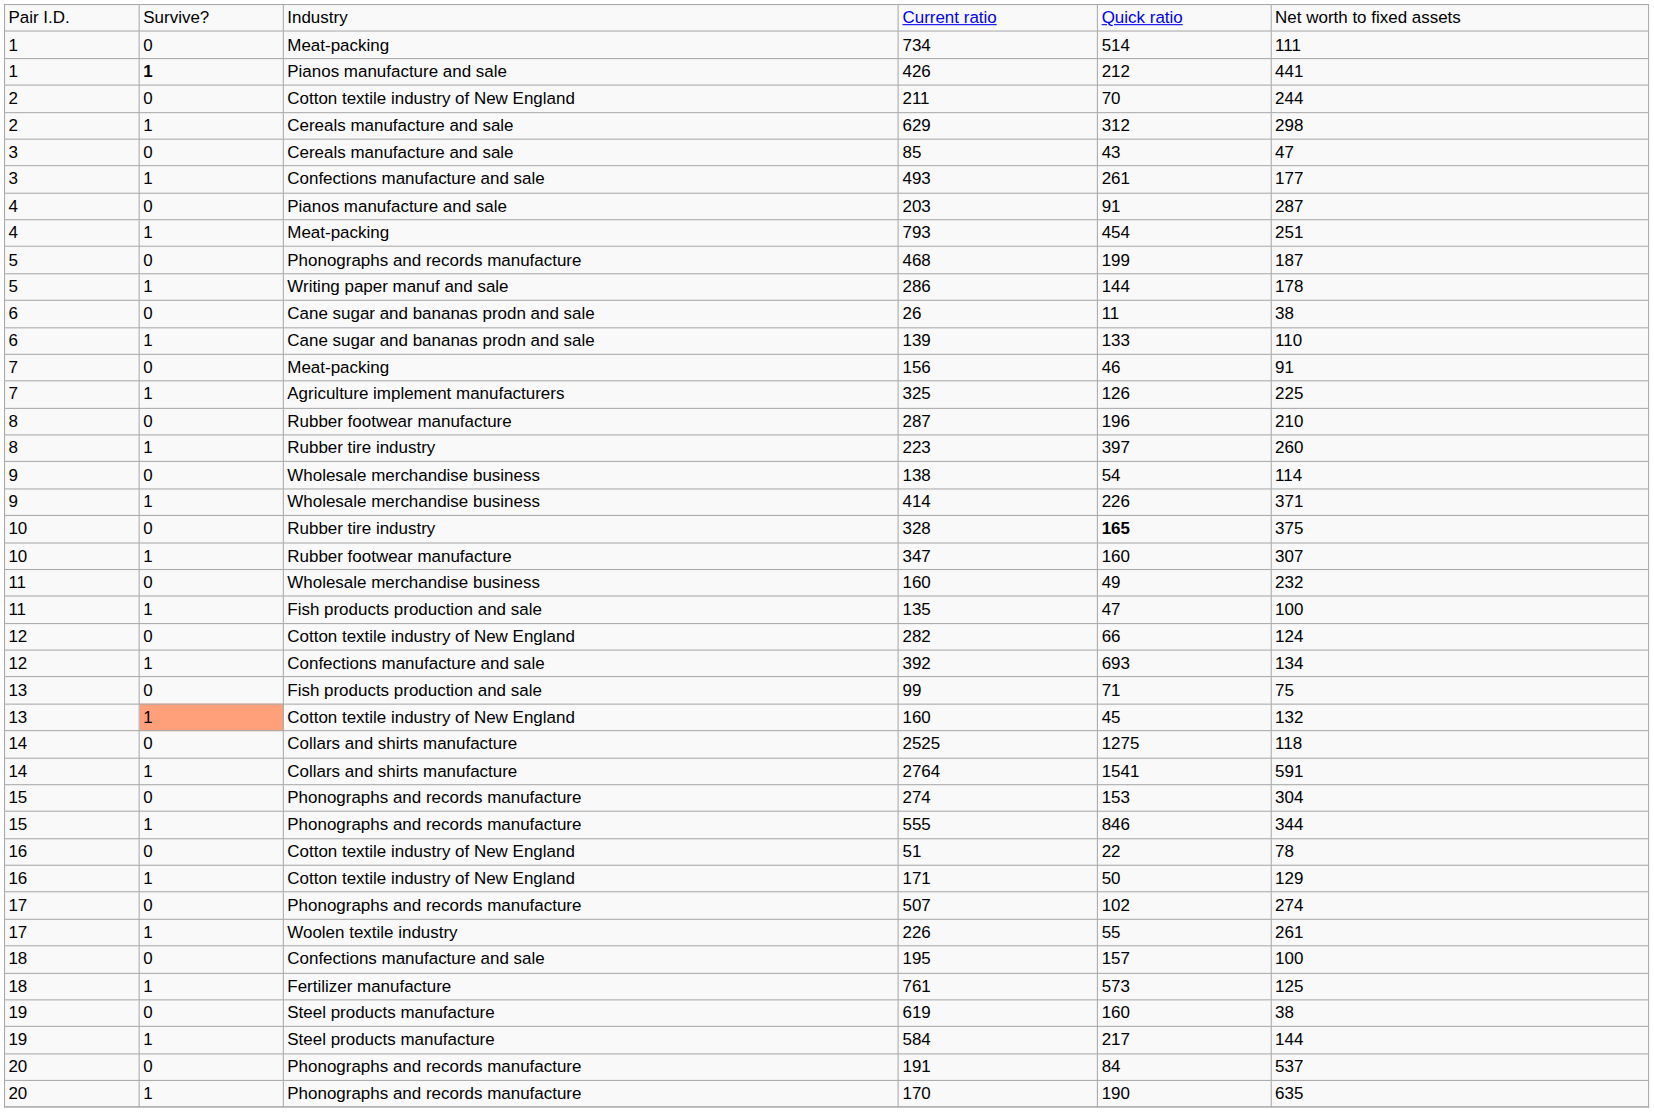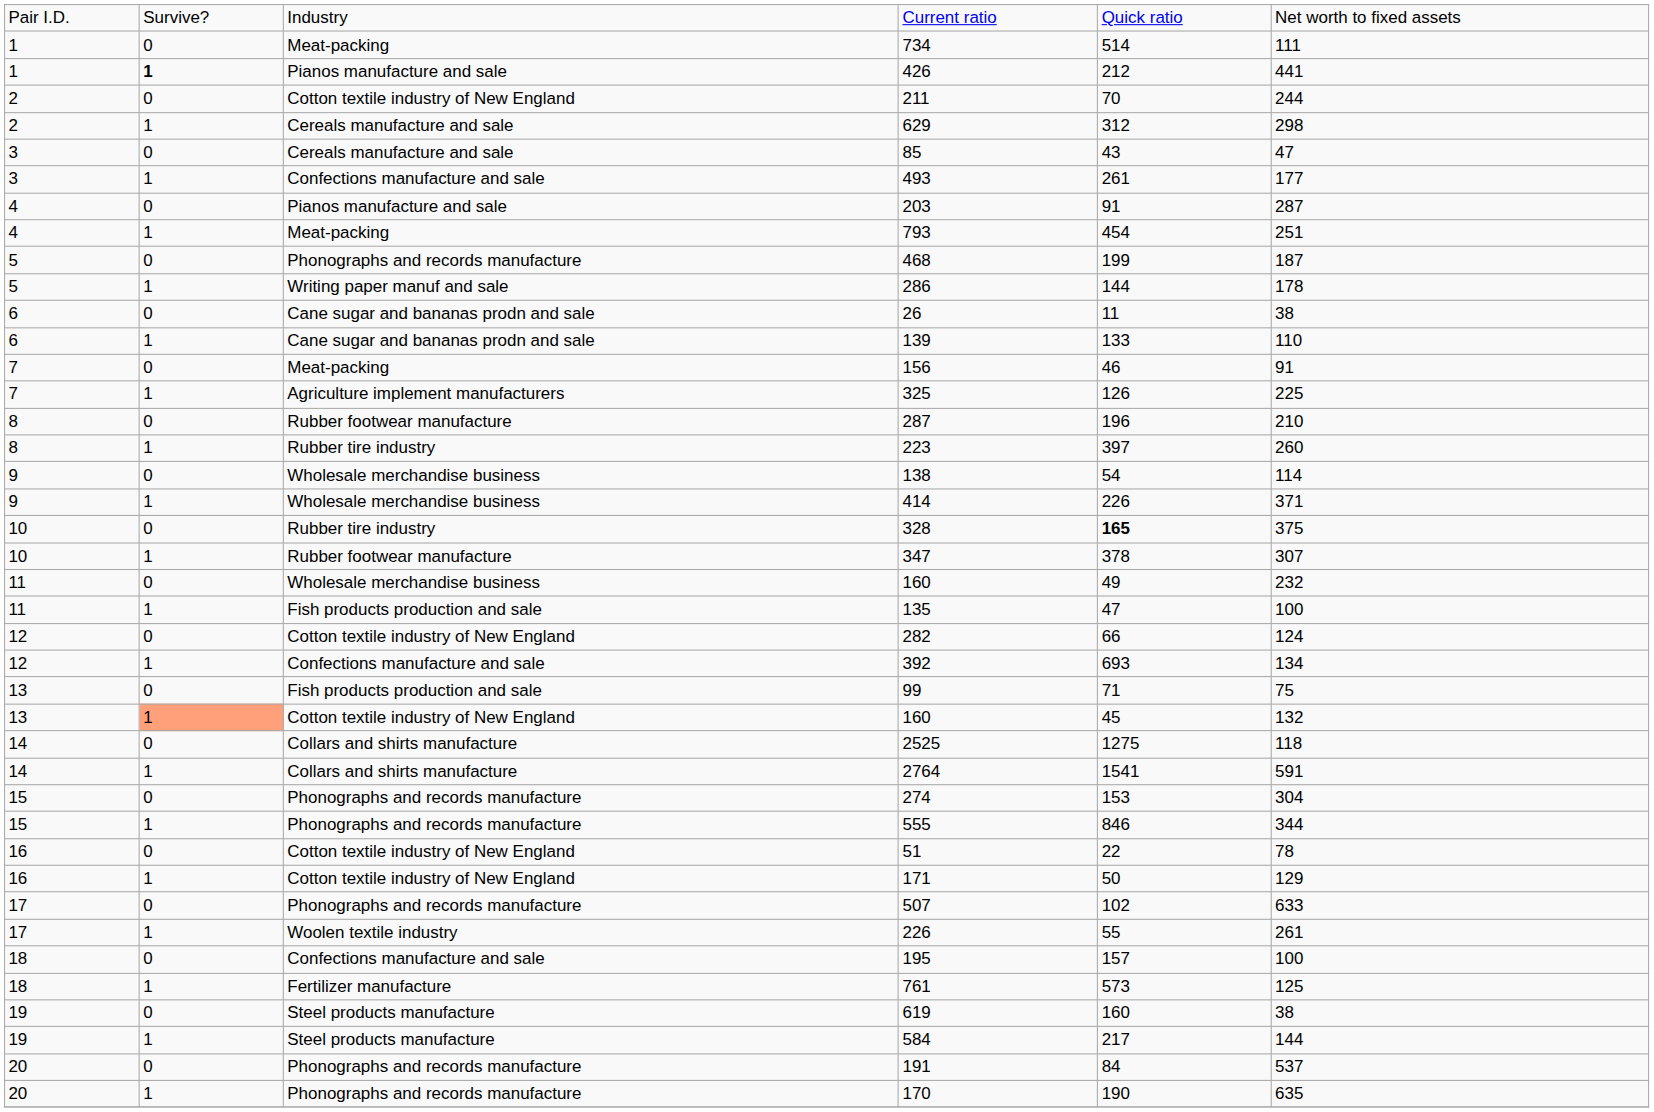347 | column 5: 160 -> 378
507 | column 6: 274 -> 633
